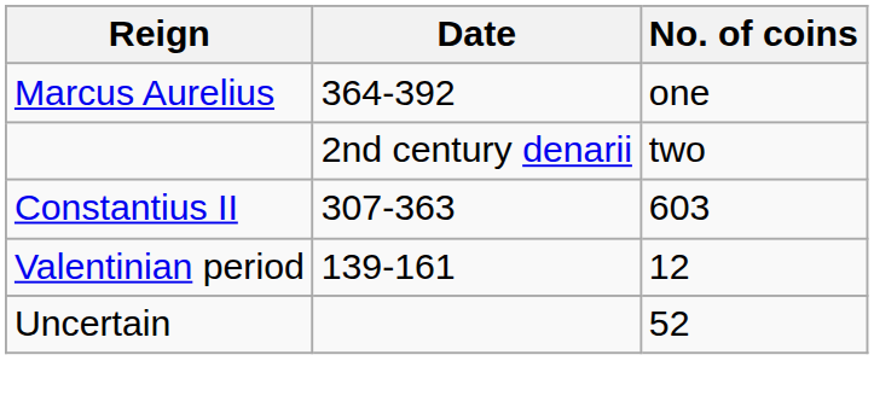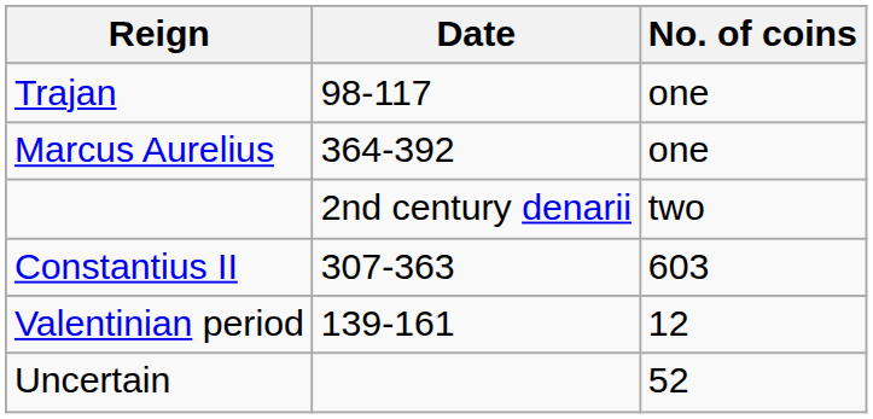+ row: Trajan | 98-117 | one
